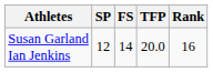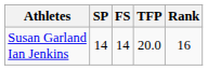Susan Garland Ian Jenkins | SP: 12 -> 14
